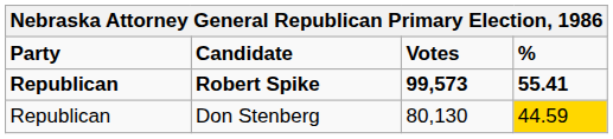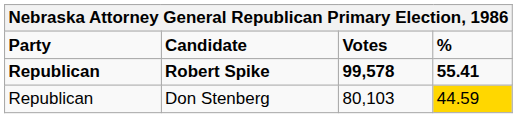Robert Spike | Votes: 99,573 -> 99,578
Don Stenberg | Votes: 80,130 -> 80,103
